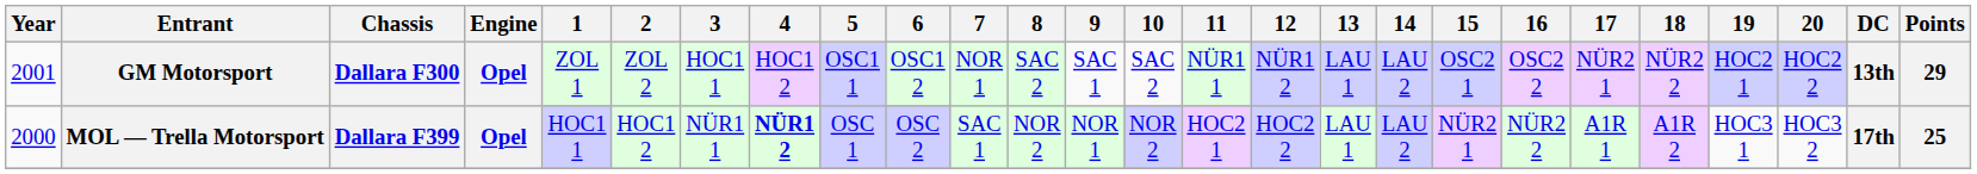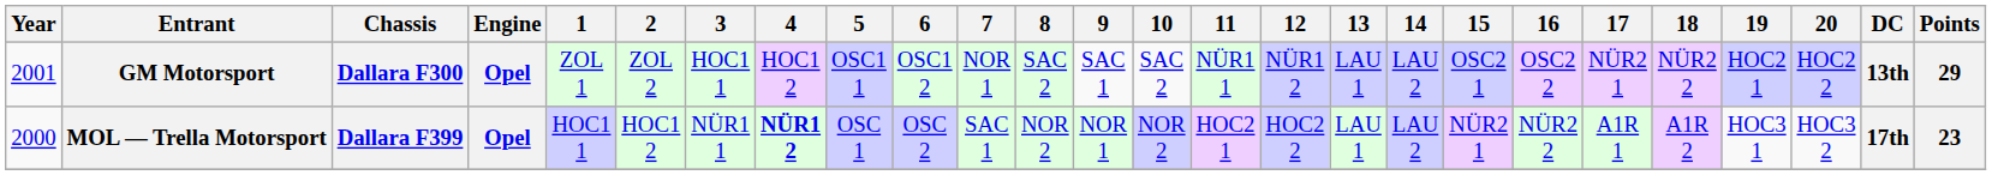MOL — Trella Motorsport | Points: 25 -> 23
